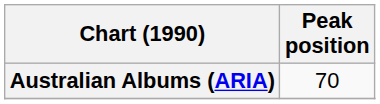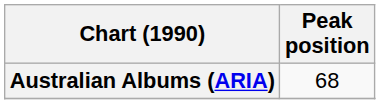Australian Albums (ARIA) | Peak position: 70 -> 68
